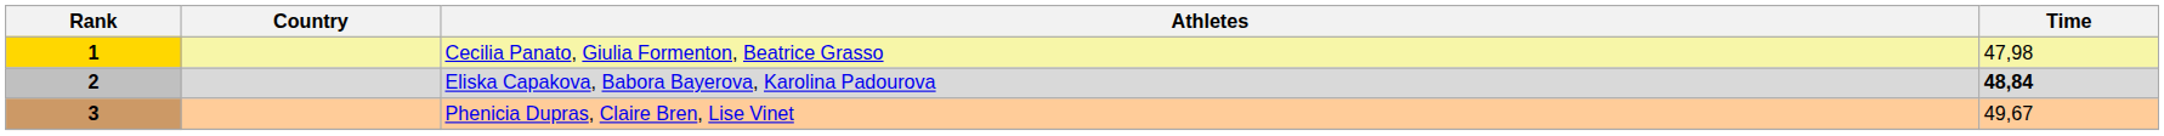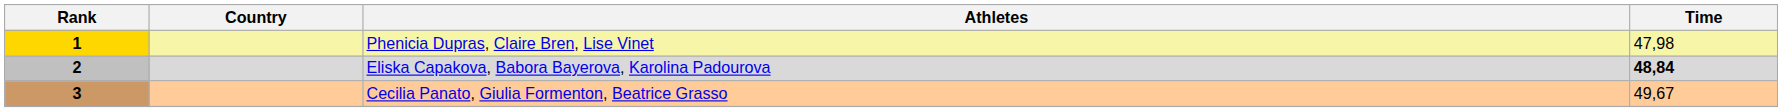1 | Athletes: Cecilia Panato, Giulia Formenton, Beatrice Grasso -> Phenicia Dupras, Claire Bren, Lise Vinet
3 | Athletes: Phenicia Dupras, Claire Bren, Lise Vinet -> Cecilia Panato, Giulia Formenton, Beatrice Grasso
